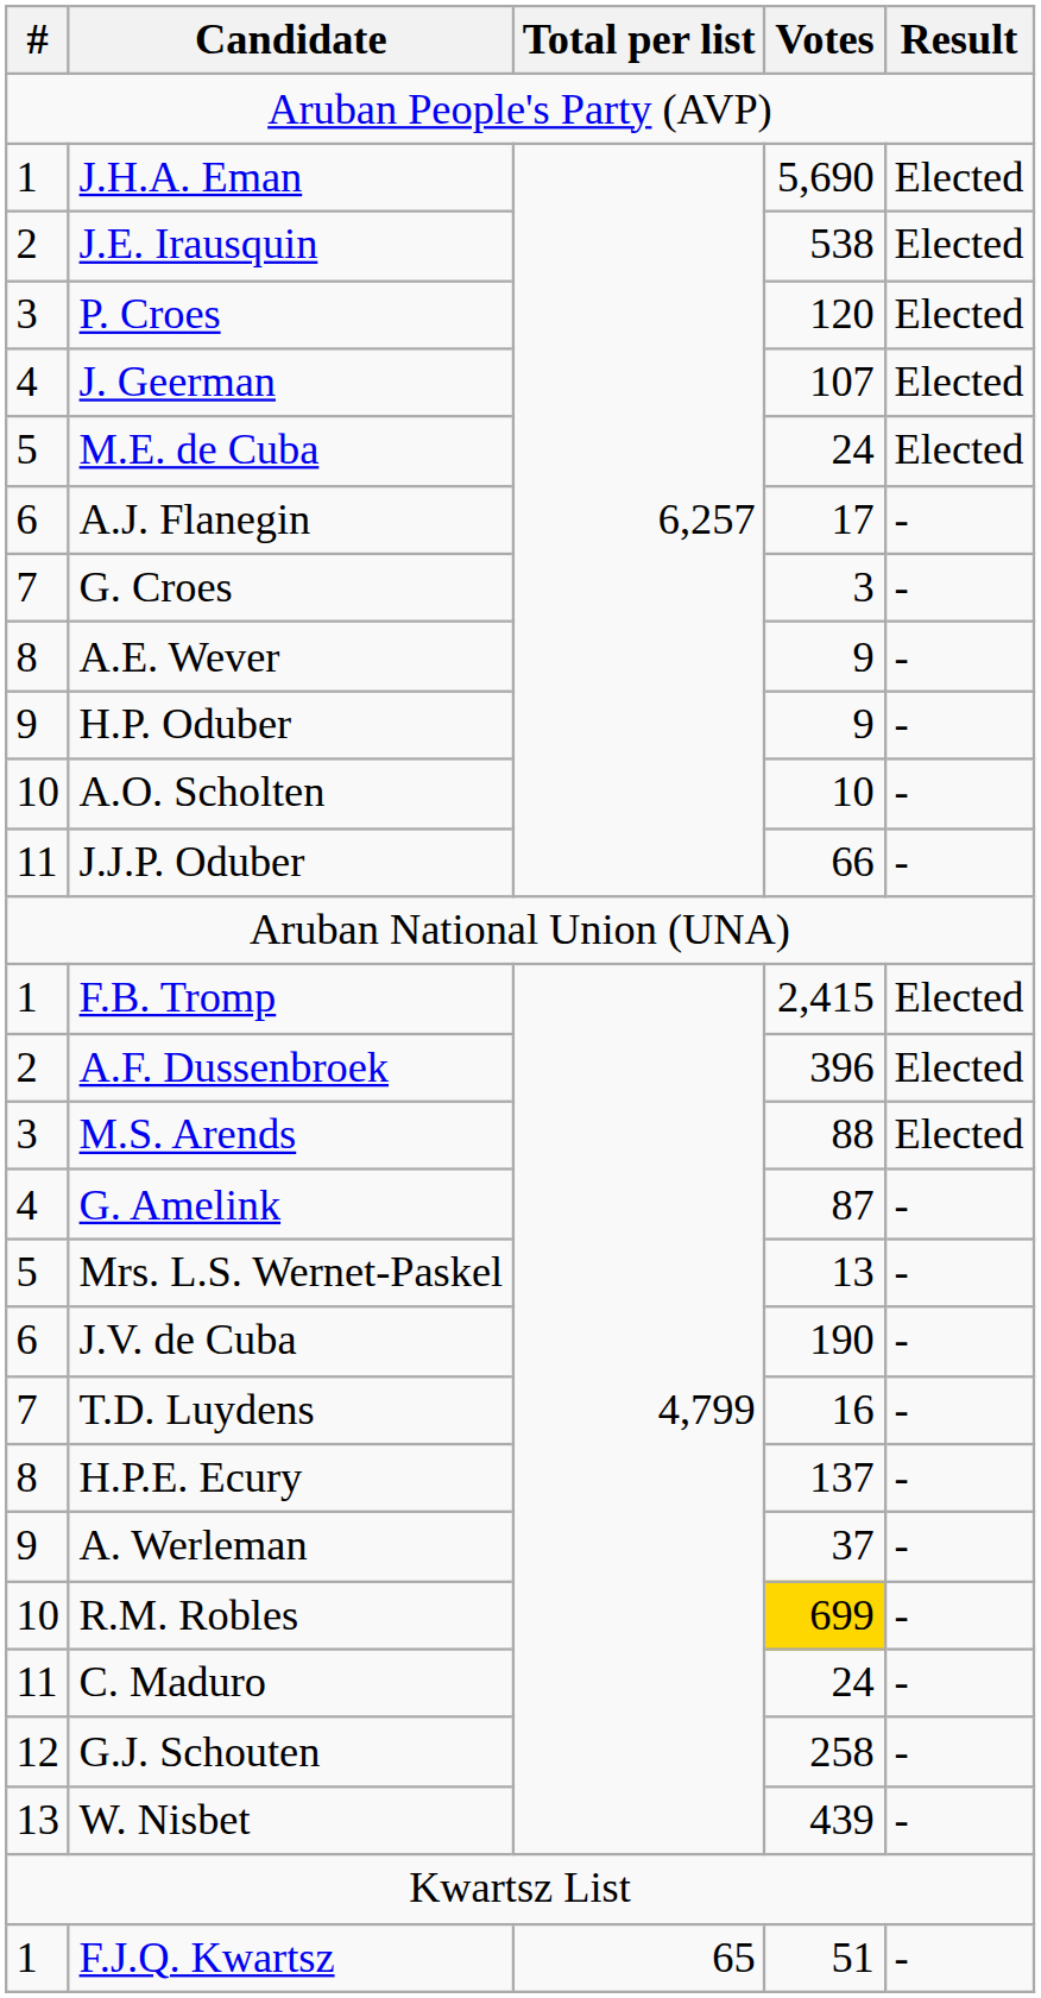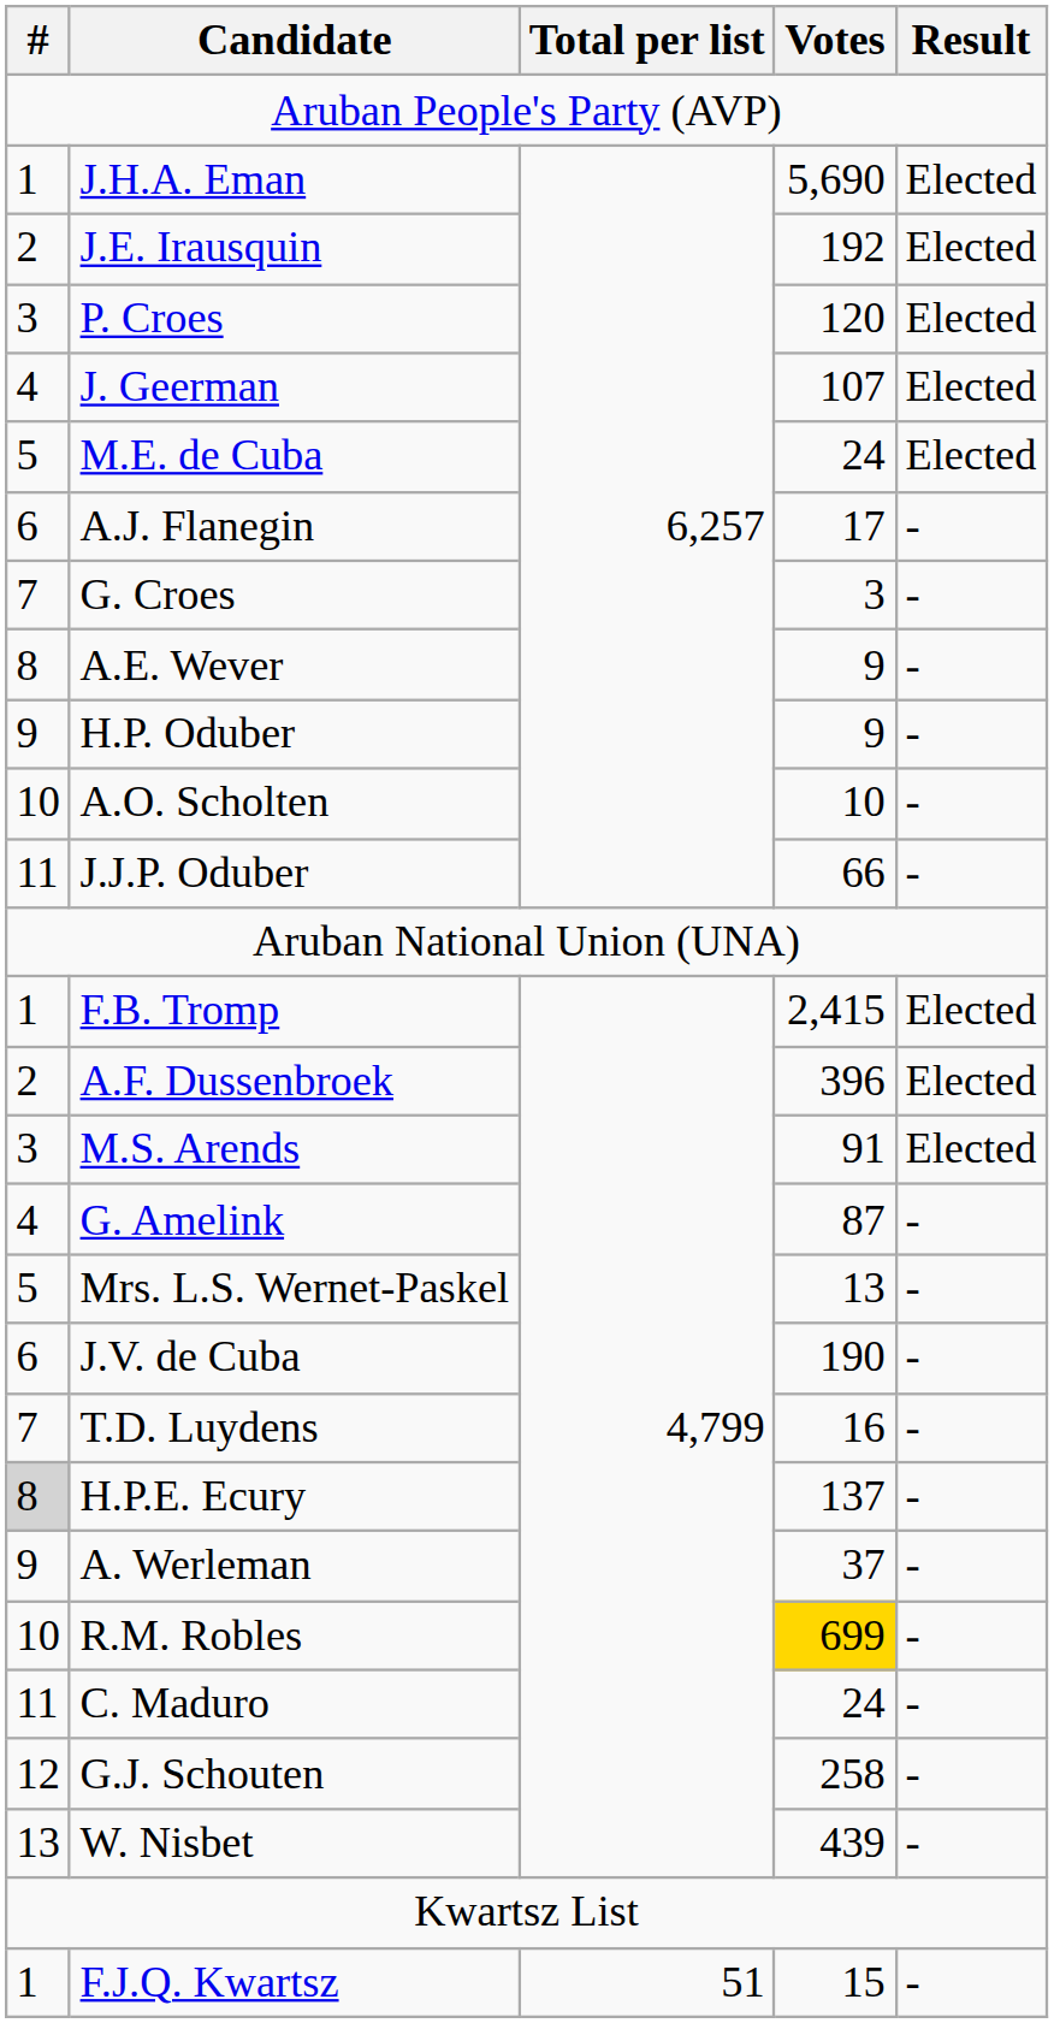J.E. Irausquin | Votes: 538 -> 192
M.S. Arends | Votes: 88 -> 91
H.P.E. Ecury | #: no background -> lightgrey background
F.J.Q. Kwartsz | Total per list: 65 -> 51
F.J.Q. Kwartsz | Votes: 51 -> 15
